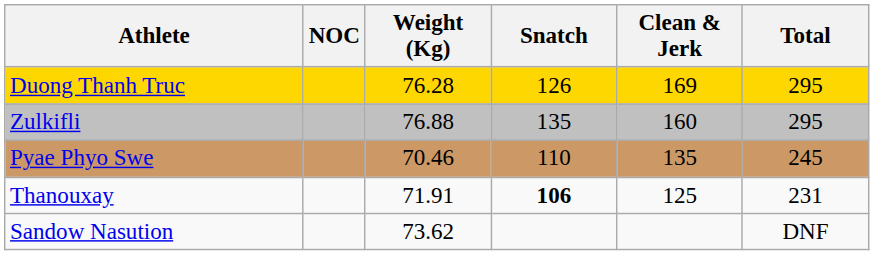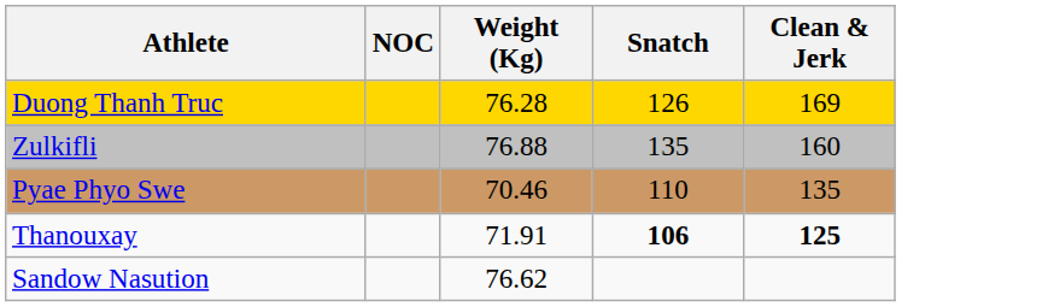- column: Total | 295 | 295 | 245 | 231 | DNF
Thanouxay | Clean & Jerk: normal -> bold
Sandow Nasution | Weight (Kg): 73.62 -> 76.62
